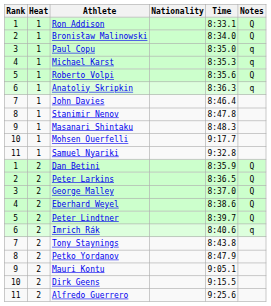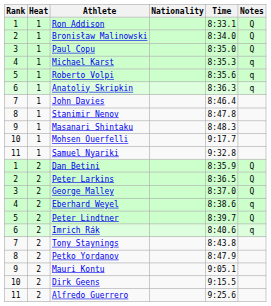Paul Copu | Notes: q -> Q
Roberto Volpi | Notes: Q -> q
Eberhard Weyel | Notes: Q -> q
